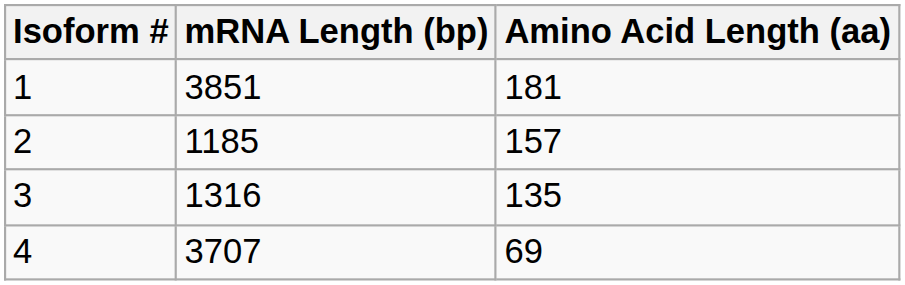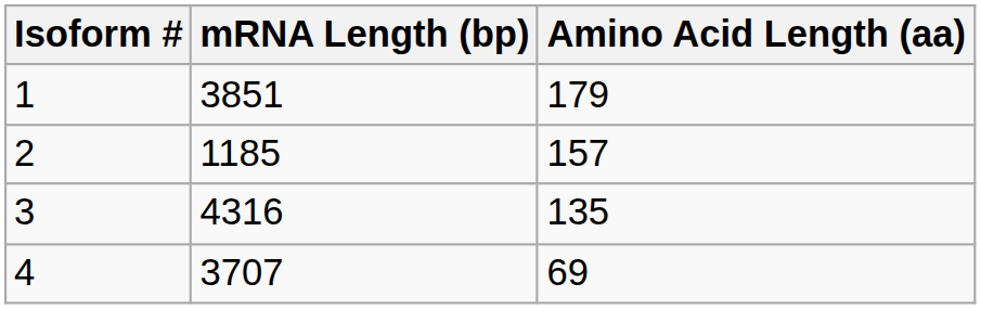1 | Amino Acid Length (aa): 181 -> 179
3 | mRNA Length (bp): 1316 -> 4316
